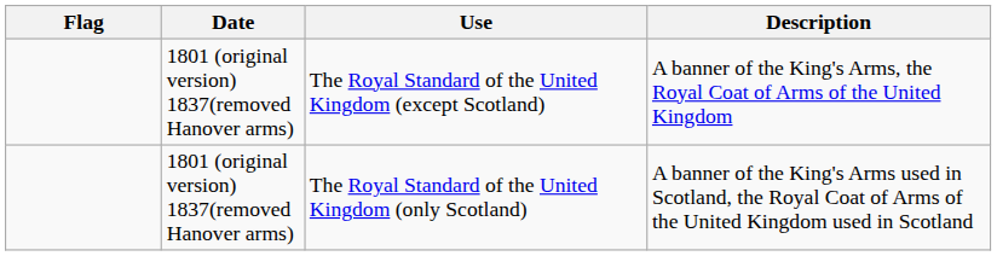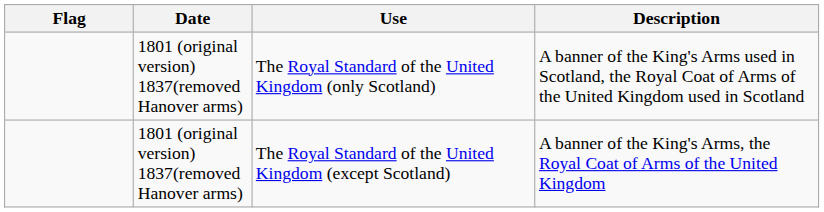rows swapped: The Royal Standard of the United Kingdom (except Scotland) <-> The Royal Standard of the United Kingdom (only Scotland)
